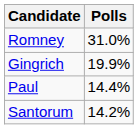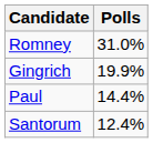Santorum | Polls: 14.2% -> 12.4%
